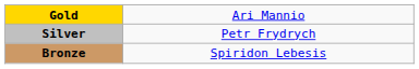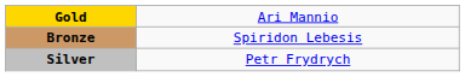rows swapped: Silver <-> Bronze
